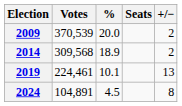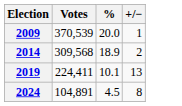- column: Seats
2009 | +/−: 2 -> 1
2019 | Votes: 224,461 -> 224,411
